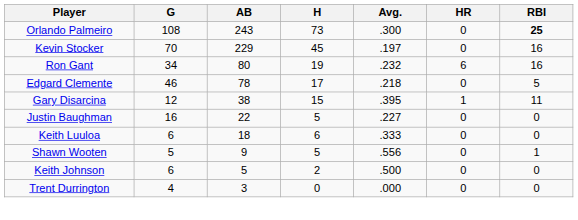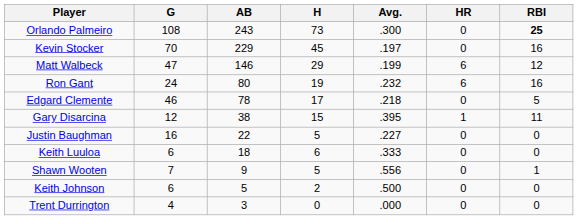+ row: Matt Walbeck | 47 | 146 | 29 | .199 | 6 | 12
Ron Gant | G: 34 -> 24
Shawn Wooten | G: 5 -> 7
